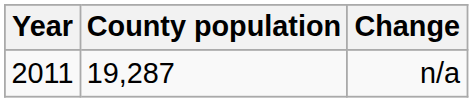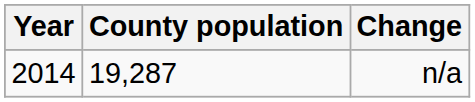n/a | Year: 2011 -> 2014
